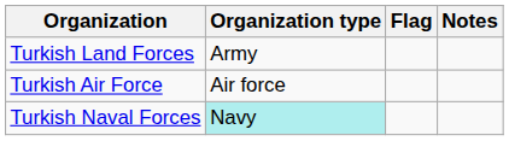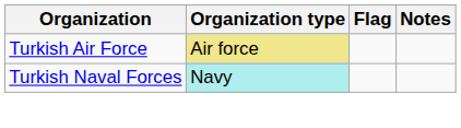- row: Turkish Land Forces | Army
Turkish Air Force | Organization type: no background -> khaki background
